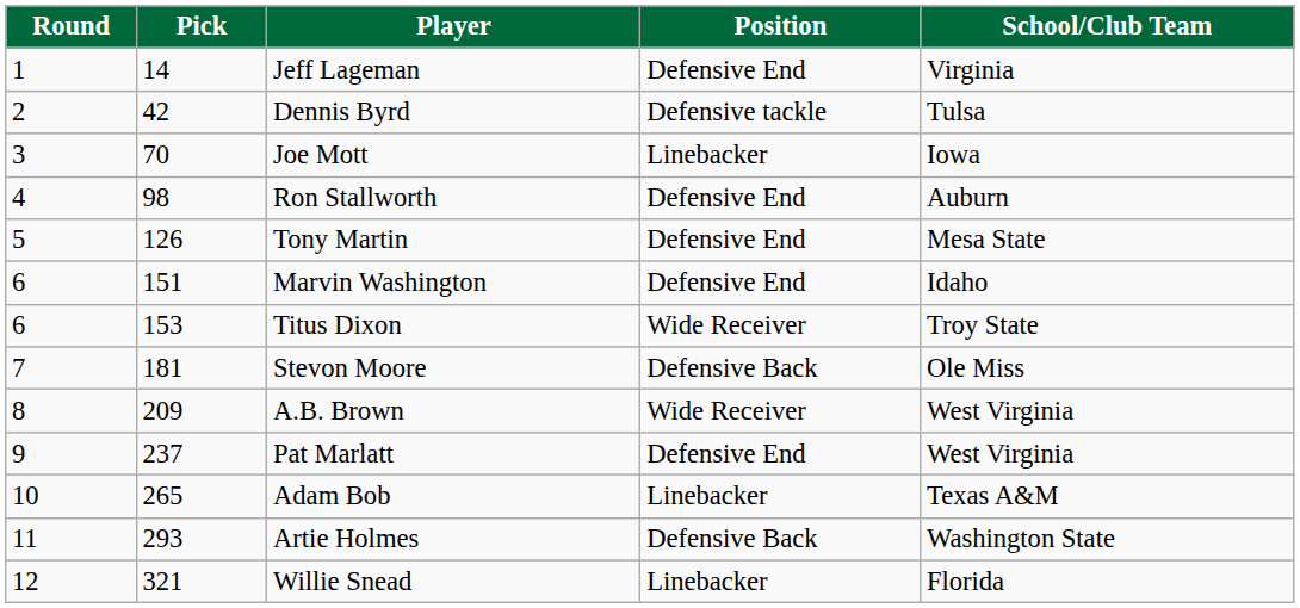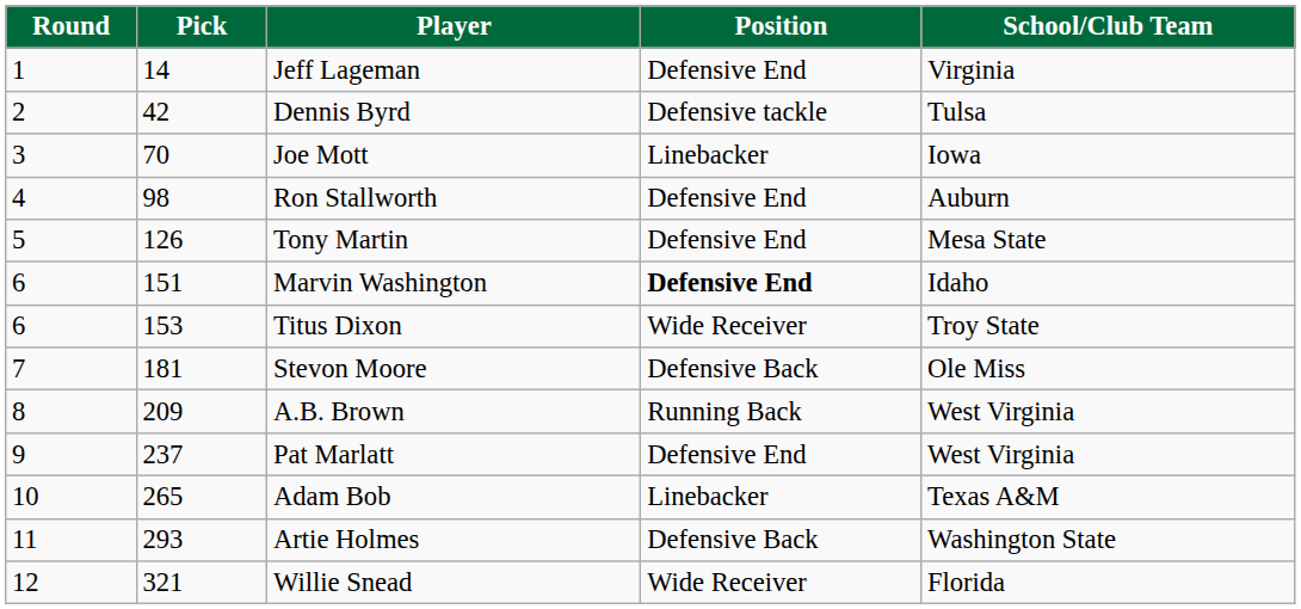Marvin Washington | Position: normal -> bold
A.B. Brown | Position: Wide Receiver -> Running Back
Willie Snead | Position: Linebacker -> Wide Receiver
